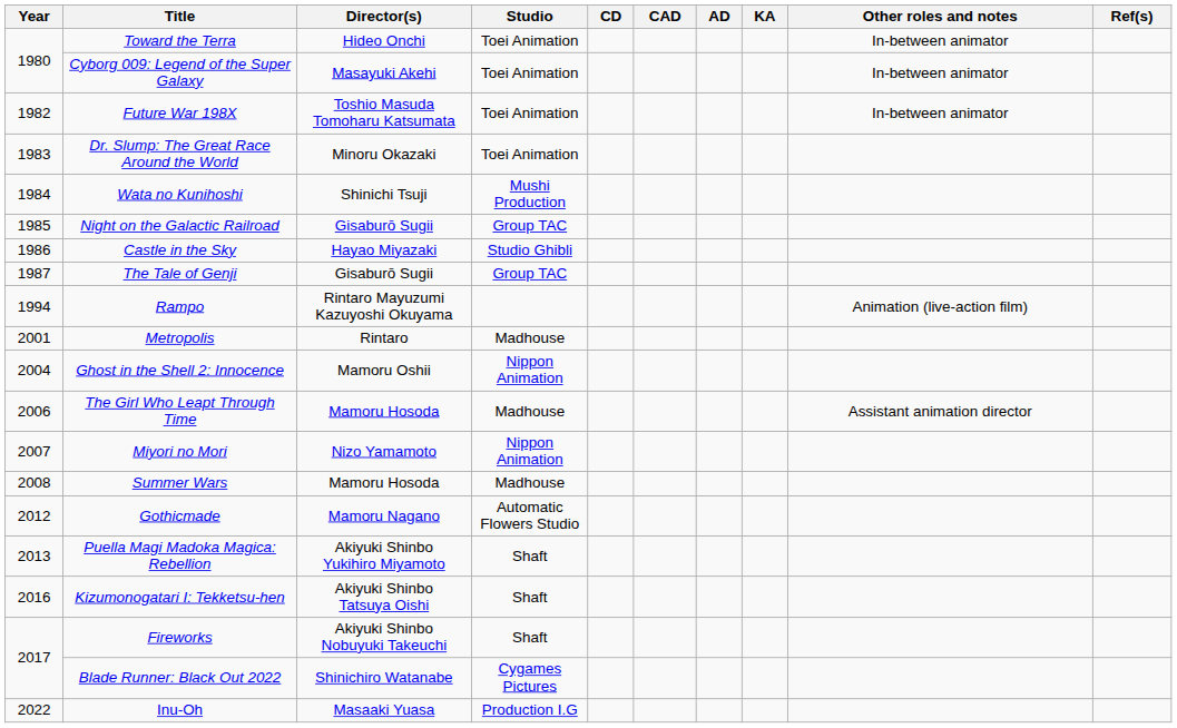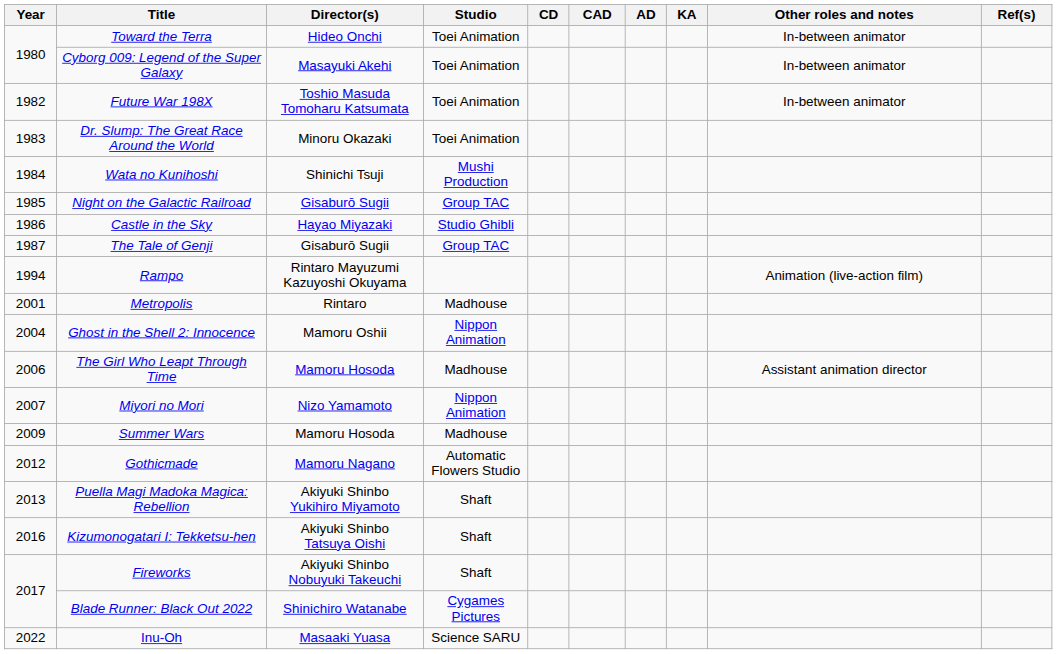Summer Wars | Year: 2008 -> 2009
Inu-Oh | Studio: Production I.G -> Science SARU
